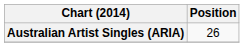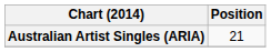Australian Artist Singles (ARIA) | Position: 26 -> 21
